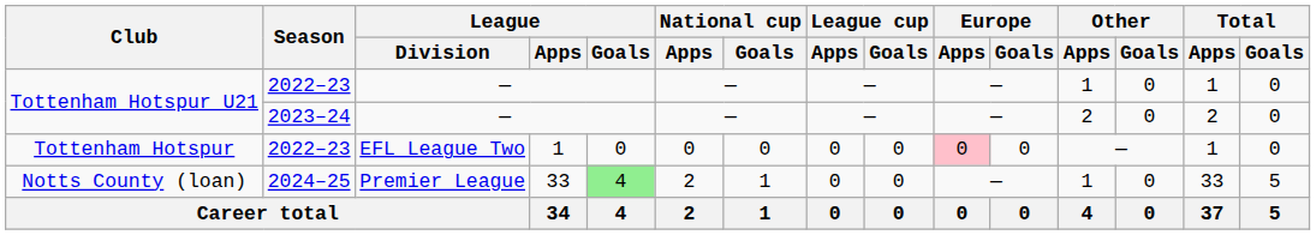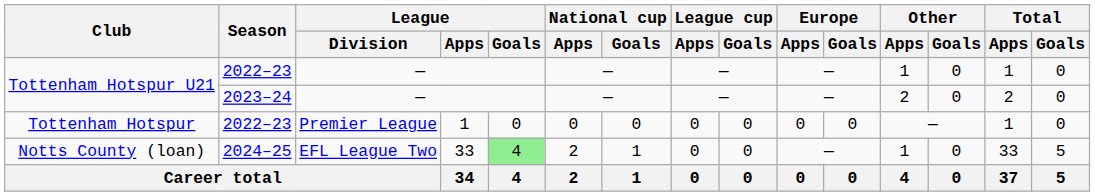Tottenham Hotspur | League / Division: EFL League Two -> Premier League
Tottenham Hotspur | Europe / Apps: pink background -> no background
Notts County (loan) | League / Division: Premier League -> EFL League Two
